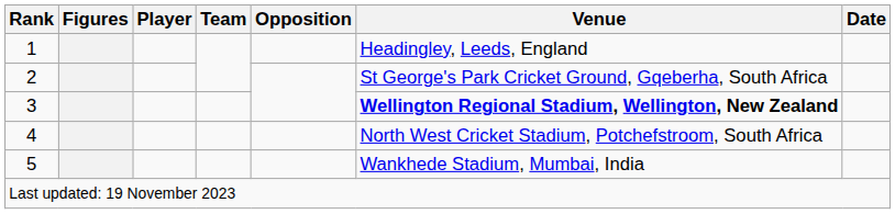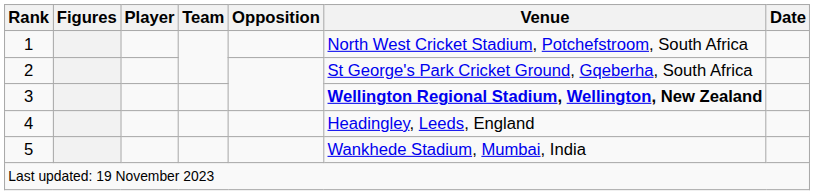1 | Venue: Headingley, Leeds, England -> North West Cricket Stadium, Potchefstroom, South Africa
4 | Venue: North West Cricket Stadium, Potchefstroom, South Africa -> Headingley, Leeds, England
